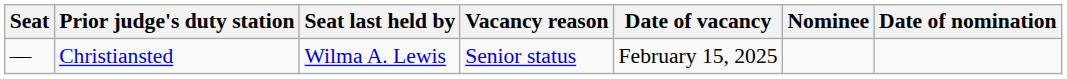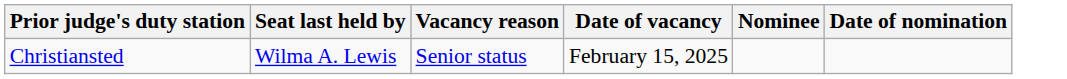- column: Seat | —
